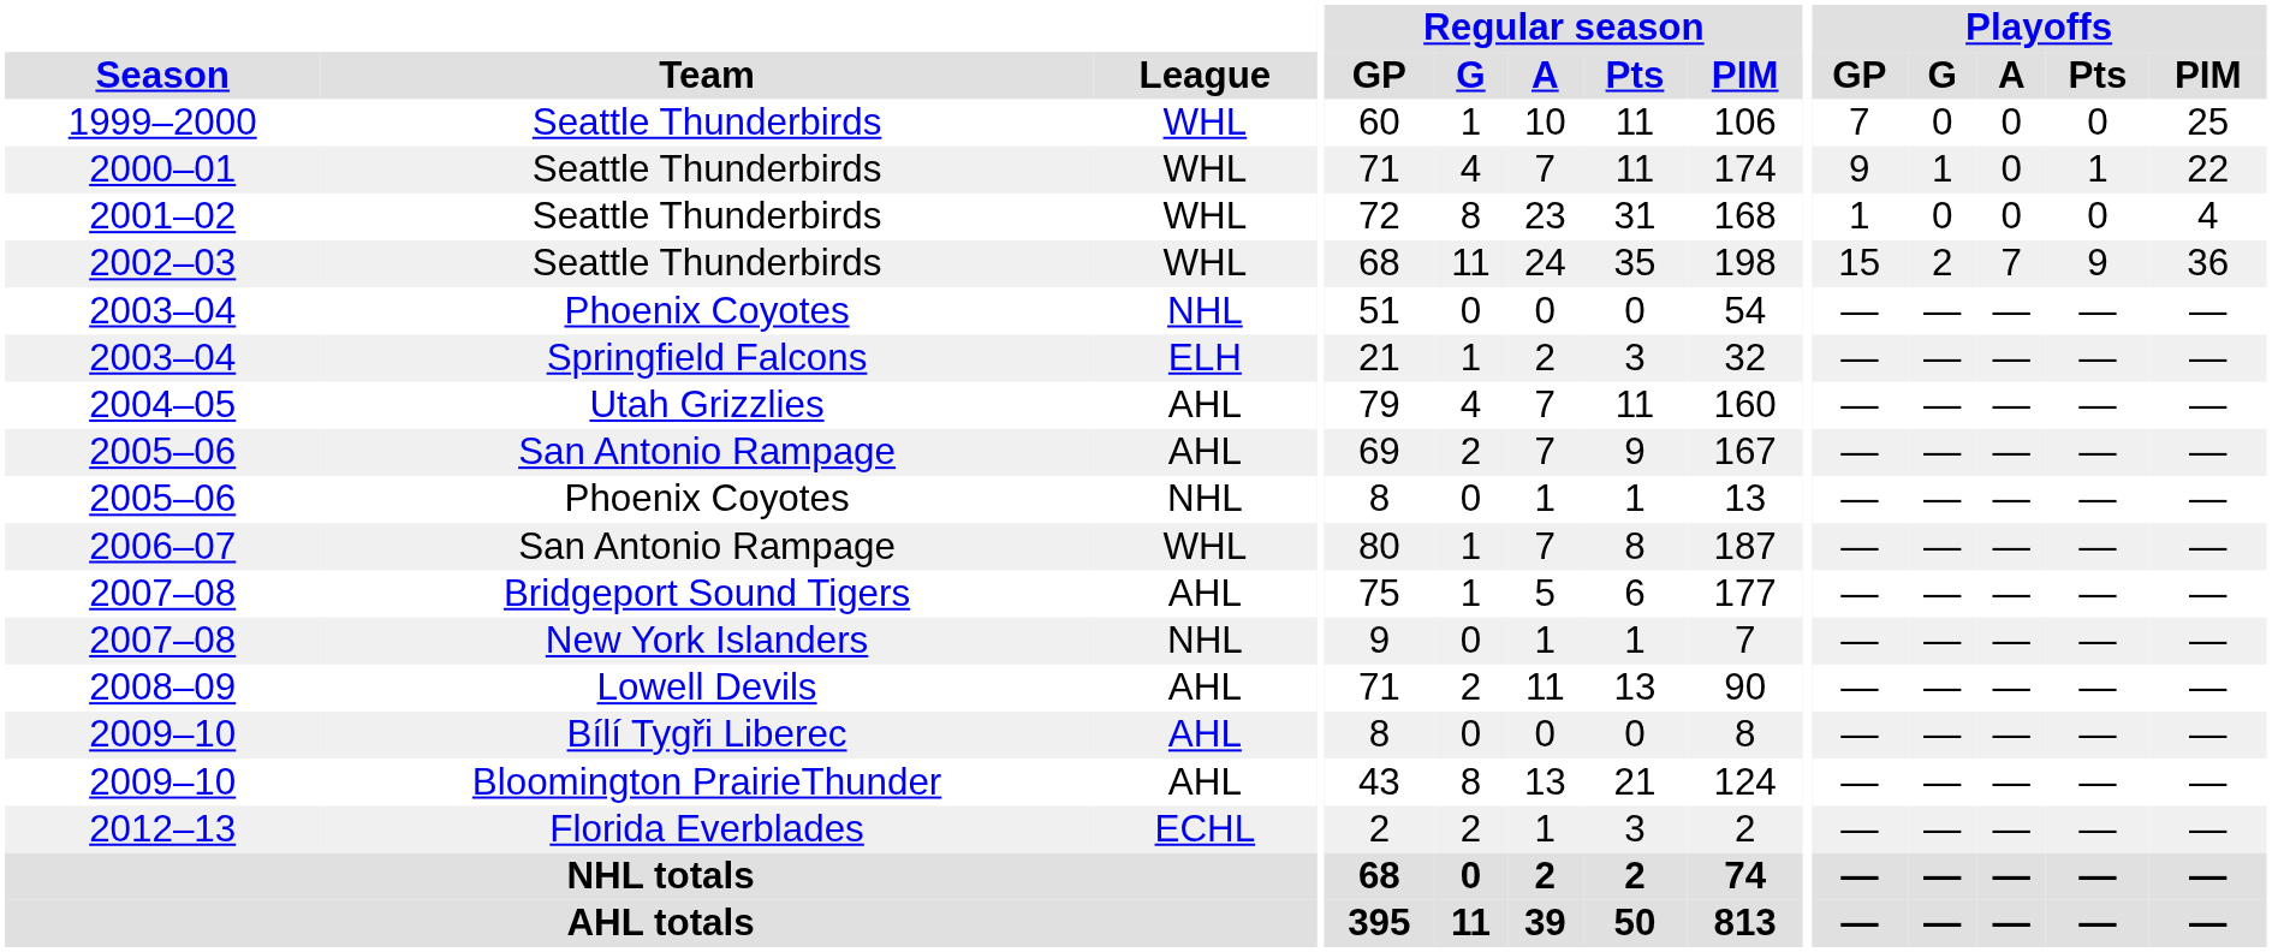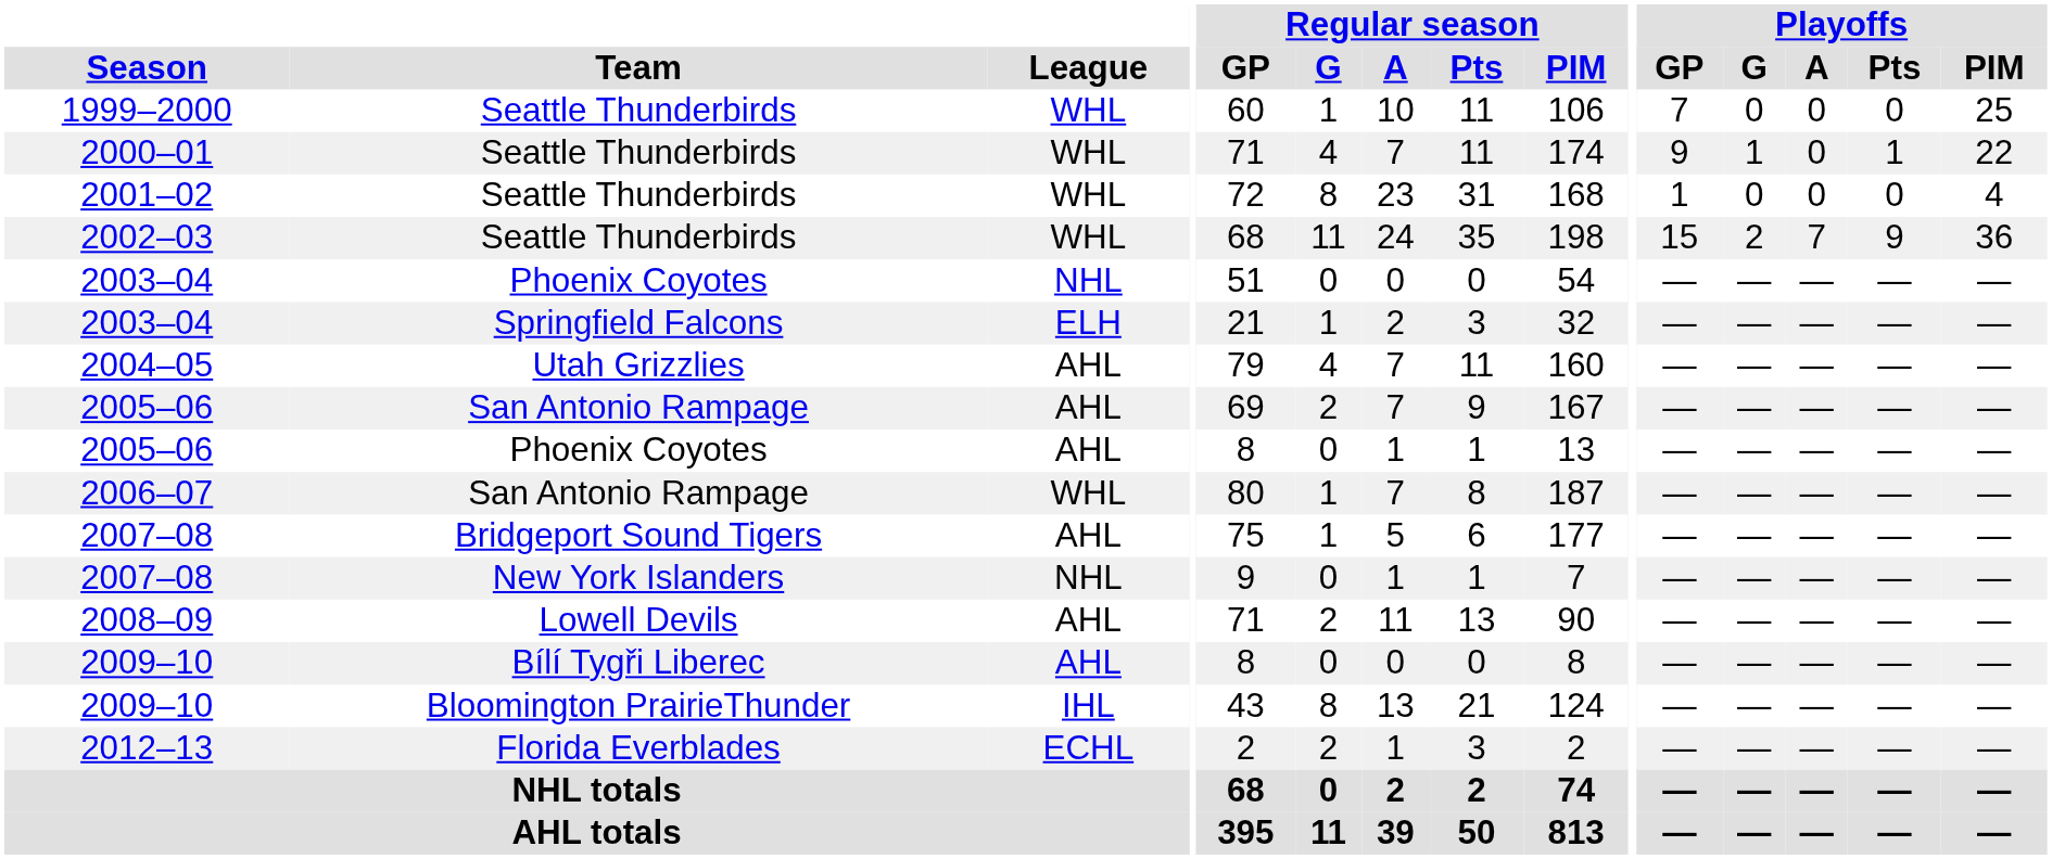2005–06 / Phoenix Coyotes | League: NHL -> AHL
2009–10 / Bloomington PrairieThunder | League: AHL -> IHL
